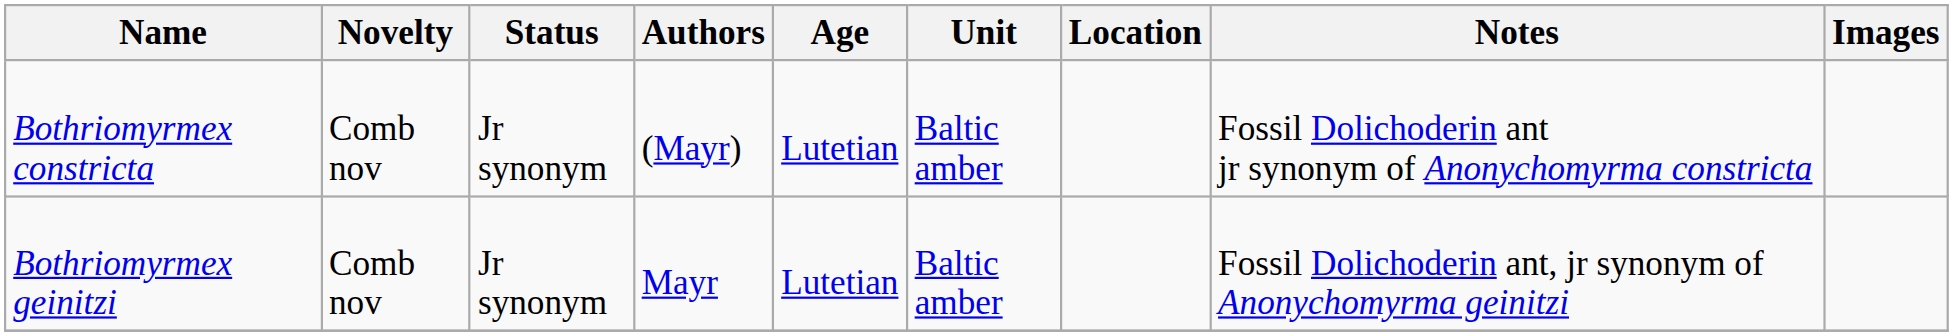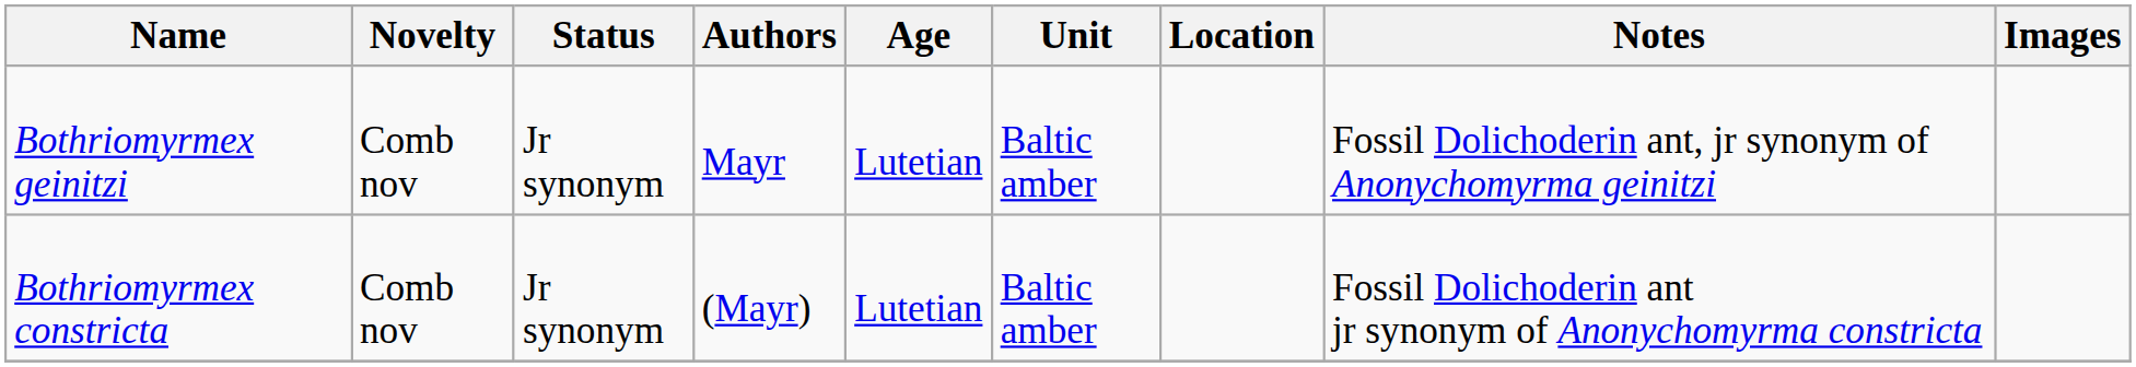rows swapped: Bothriomyrmex constricta <-> Bothriomyrmex geinitzi
